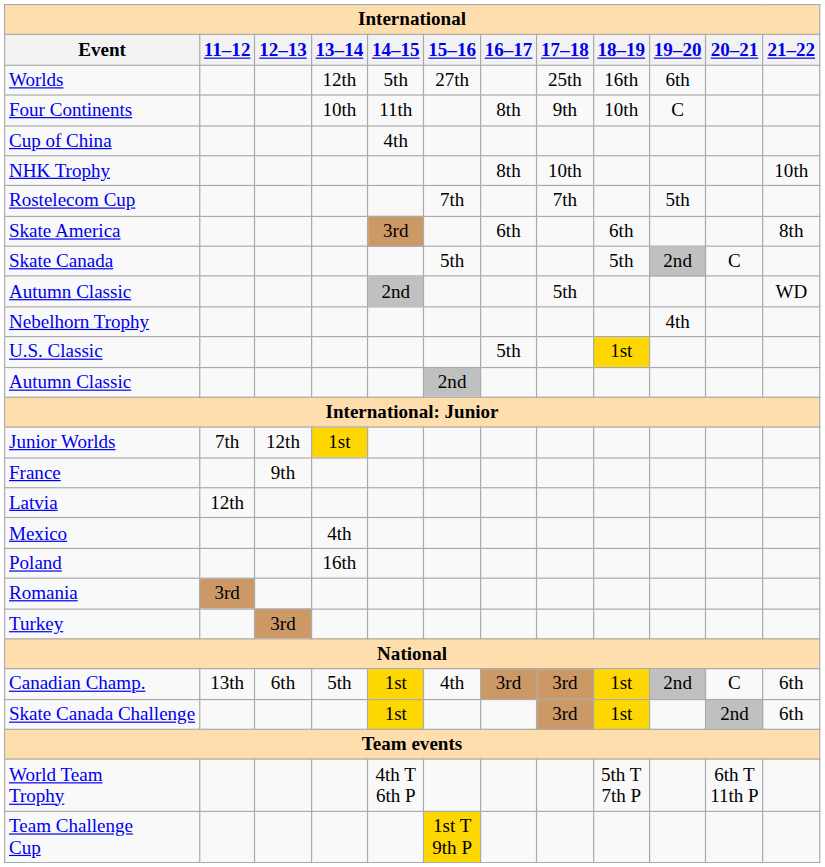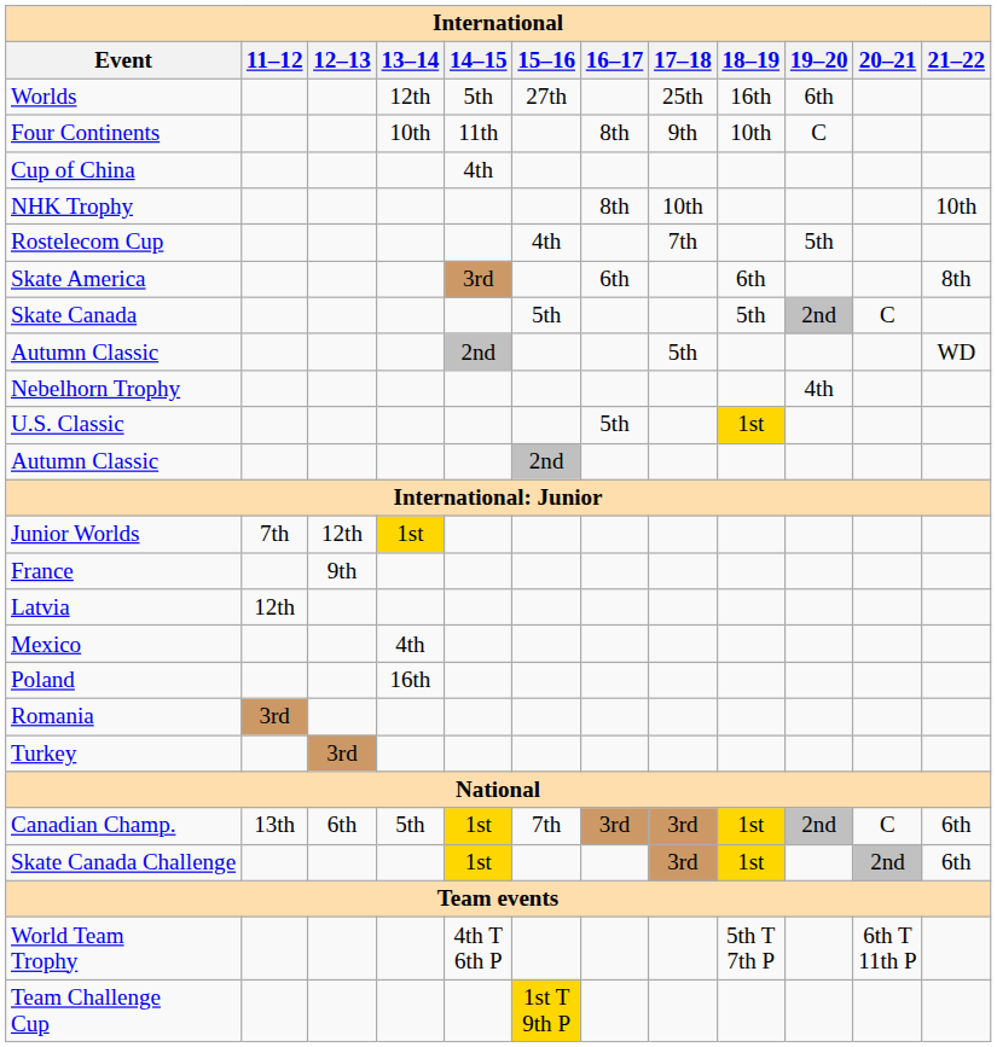Rostelecom Cup | 15–16: 7th -> 4th
Canadian Champ. | 15–16: 4th -> 7th
